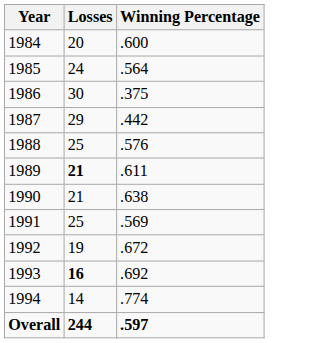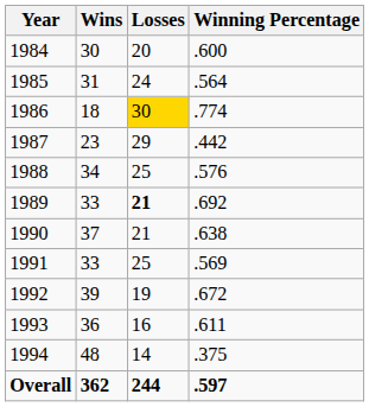+ column: Wins | 30 | 31 | 18 | 23 | 34 | 33 | 37 | 33 | 39 | 36 | 48 | 362
1986 | Losses: no background -> gold background
1986 | Winning Percentage: .375 -> .774
1989 | Winning Percentage: .611 -> .692
1993 | Losses: bold -> normal
1993 | Winning Percentage: .692 -> .611
1994 | Winning Percentage: .774 -> .375
